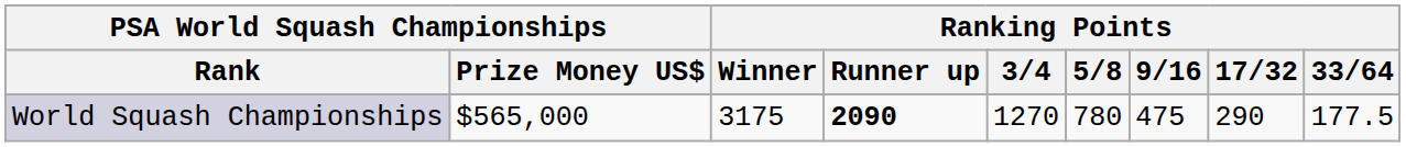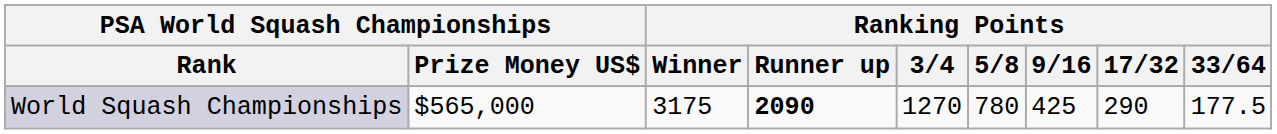World Squash Championships | Ranking Points / 9/16: 475 -> 425
